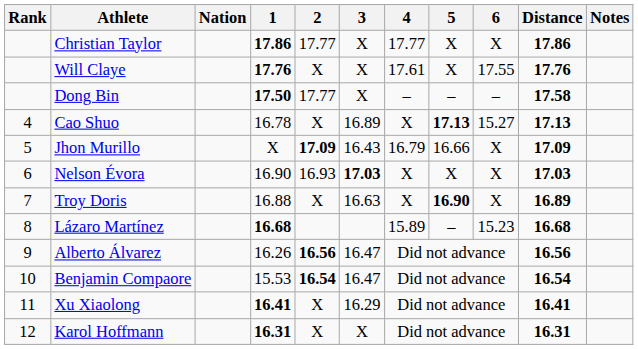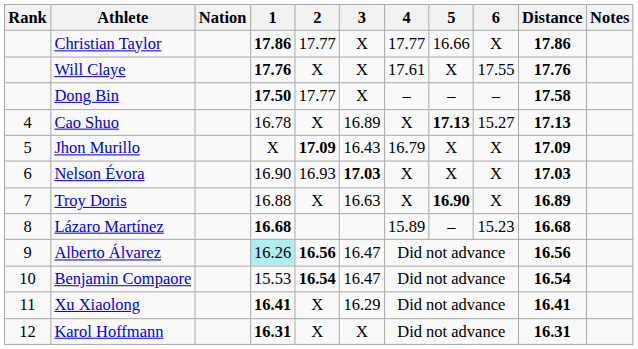Christian Taylor | 5: X -> 16.66
Jhon Murillo | 5: 16.66 -> X
Alberto Álvarez | 1: no background -> paleturquoise background
